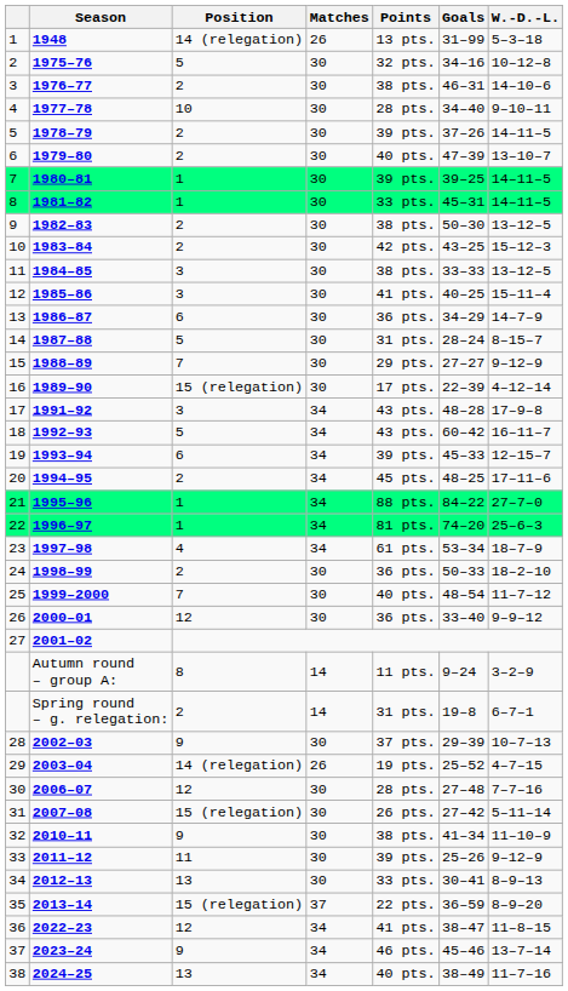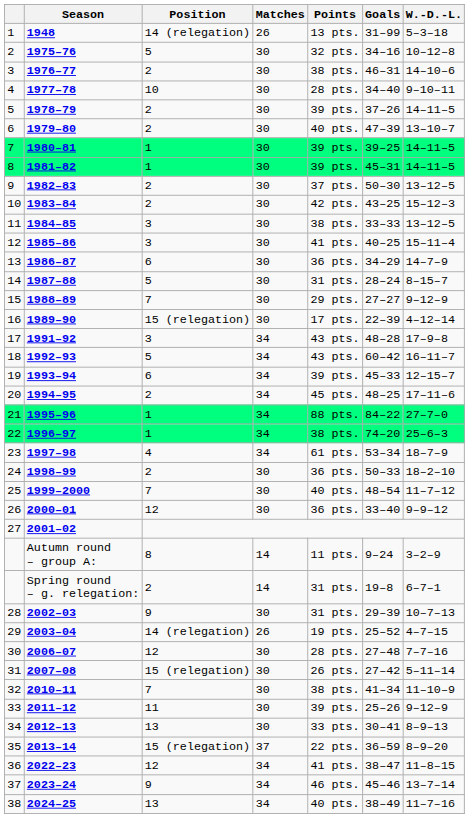1981–82 | Points: 33 pts. -> 39 pts.
1982–83 | Points: 38 pts. -> 37 pts.
1996–97 | Points: 81 pts. -> 38 pts.
2002–03 | Points: 37 pts. -> 31 pts.
2010–11 | Position: 9 -> 7
